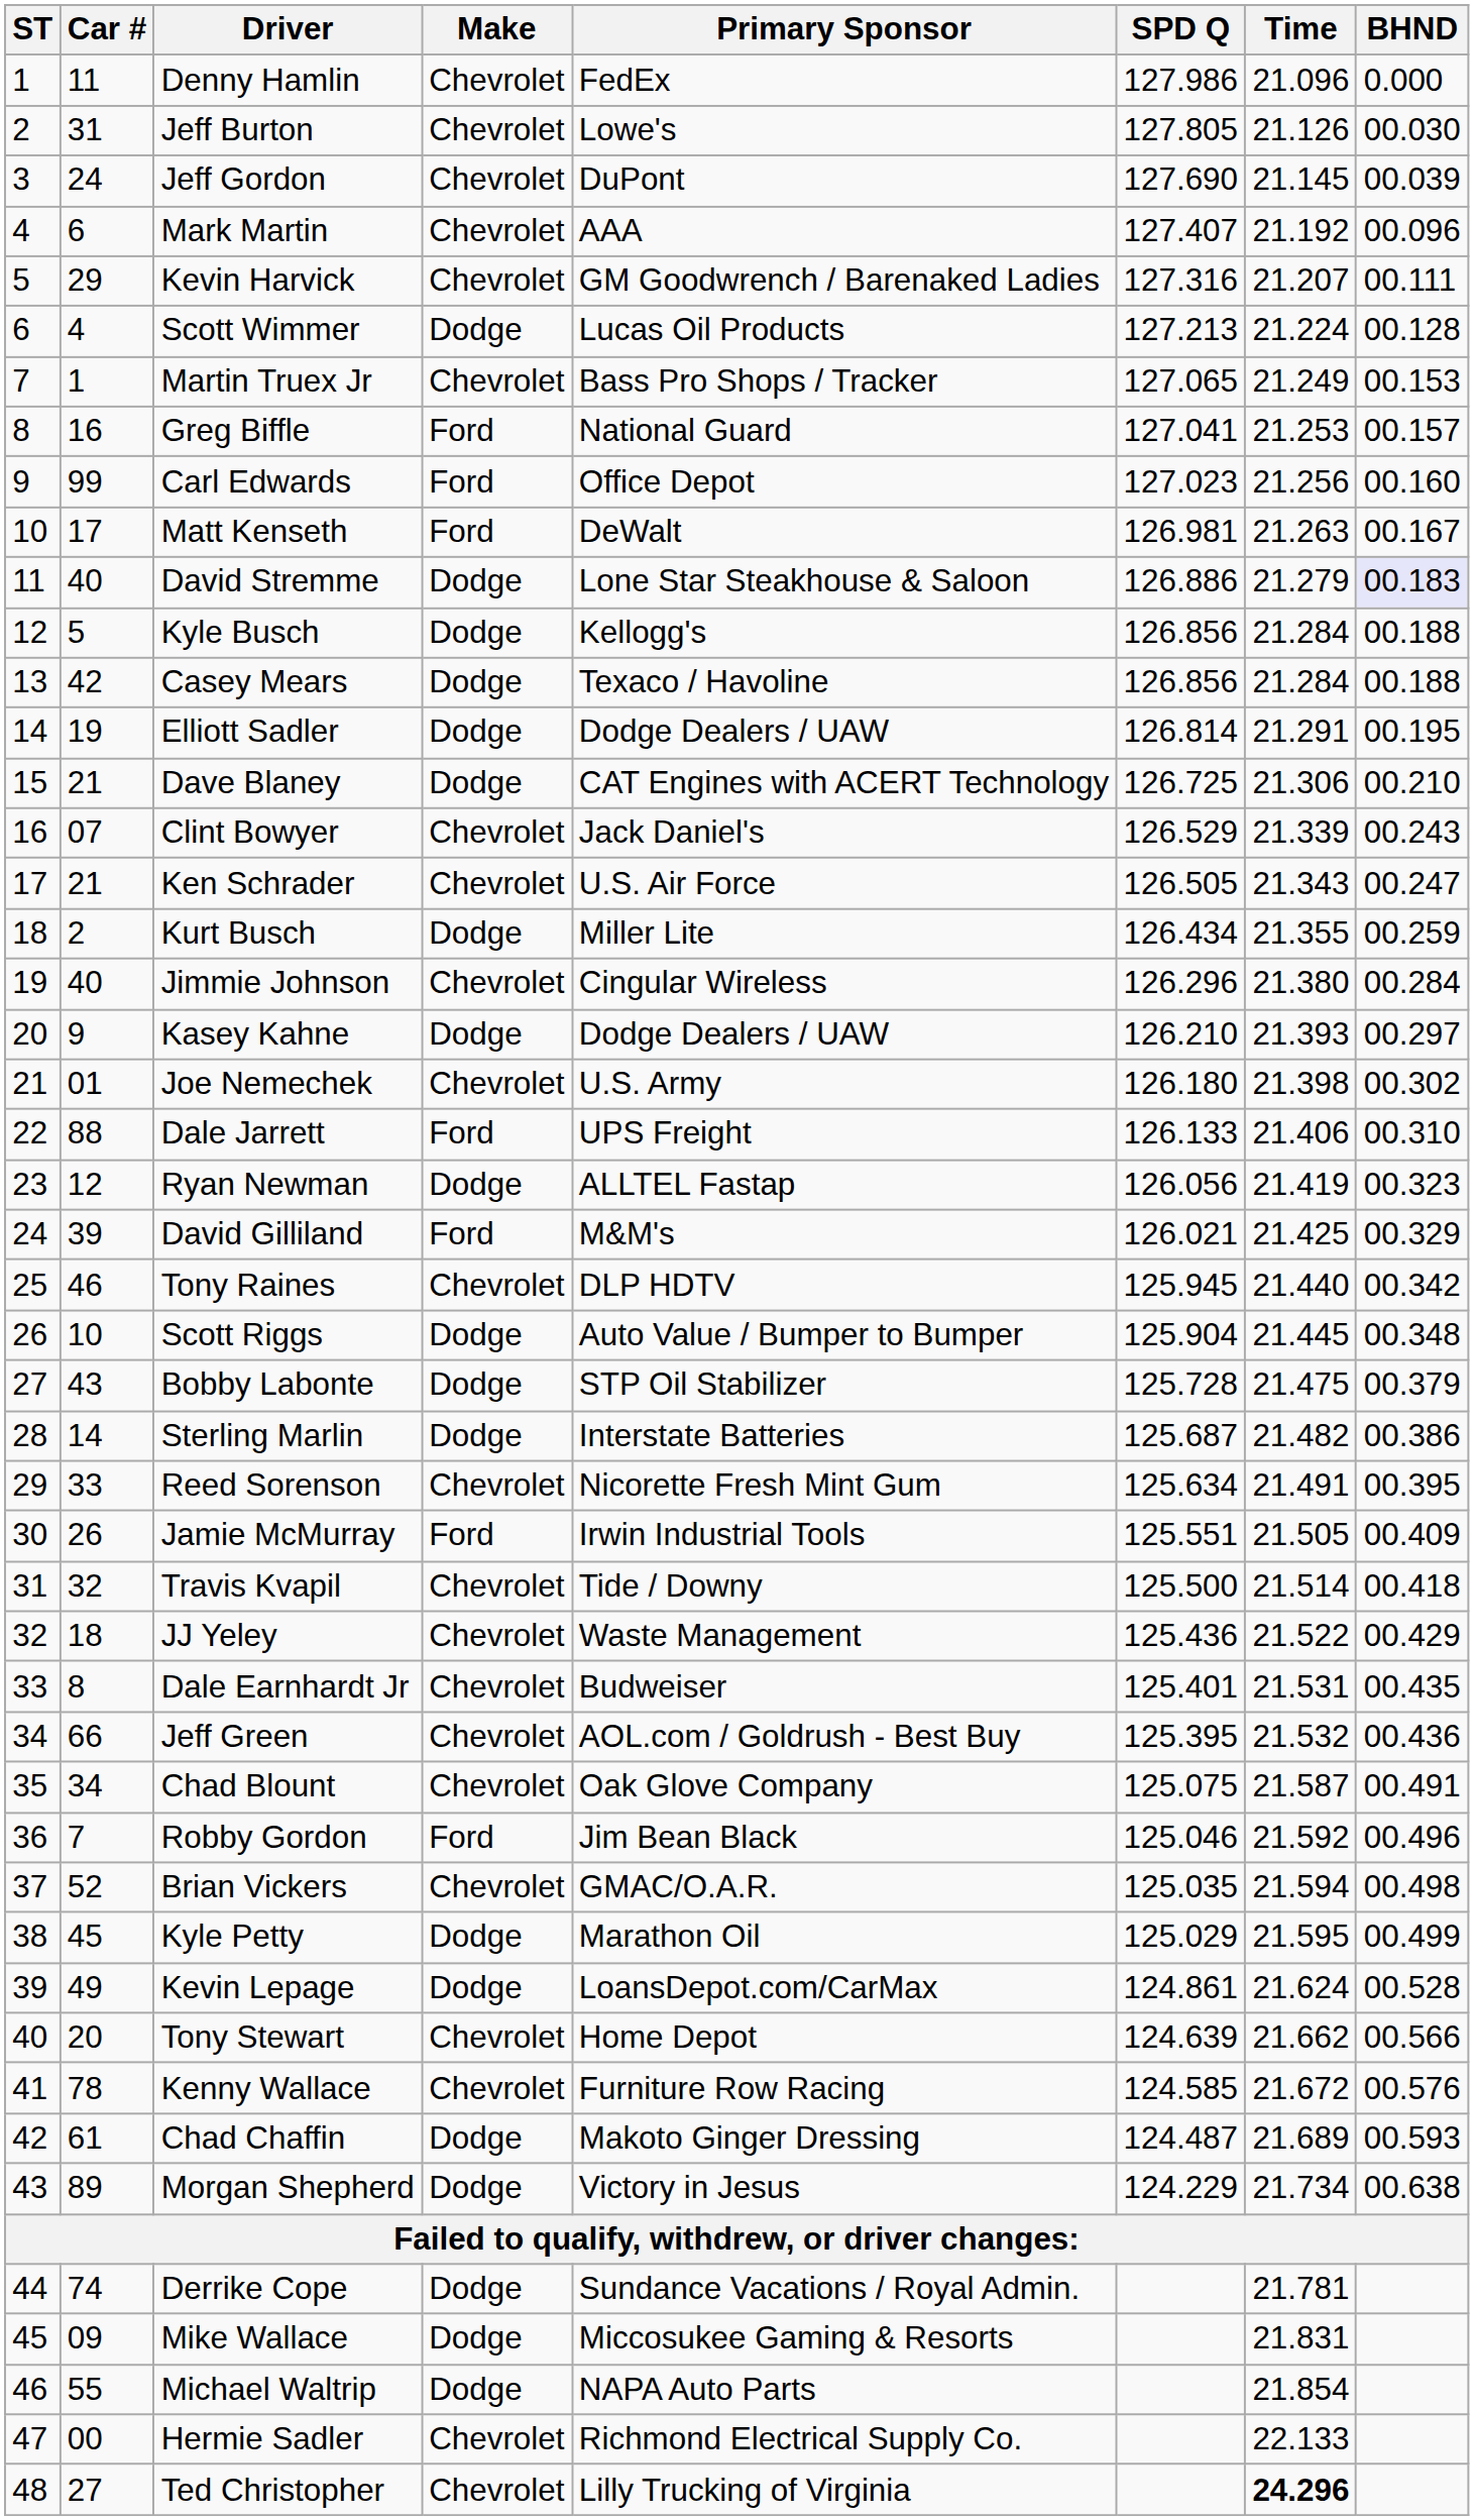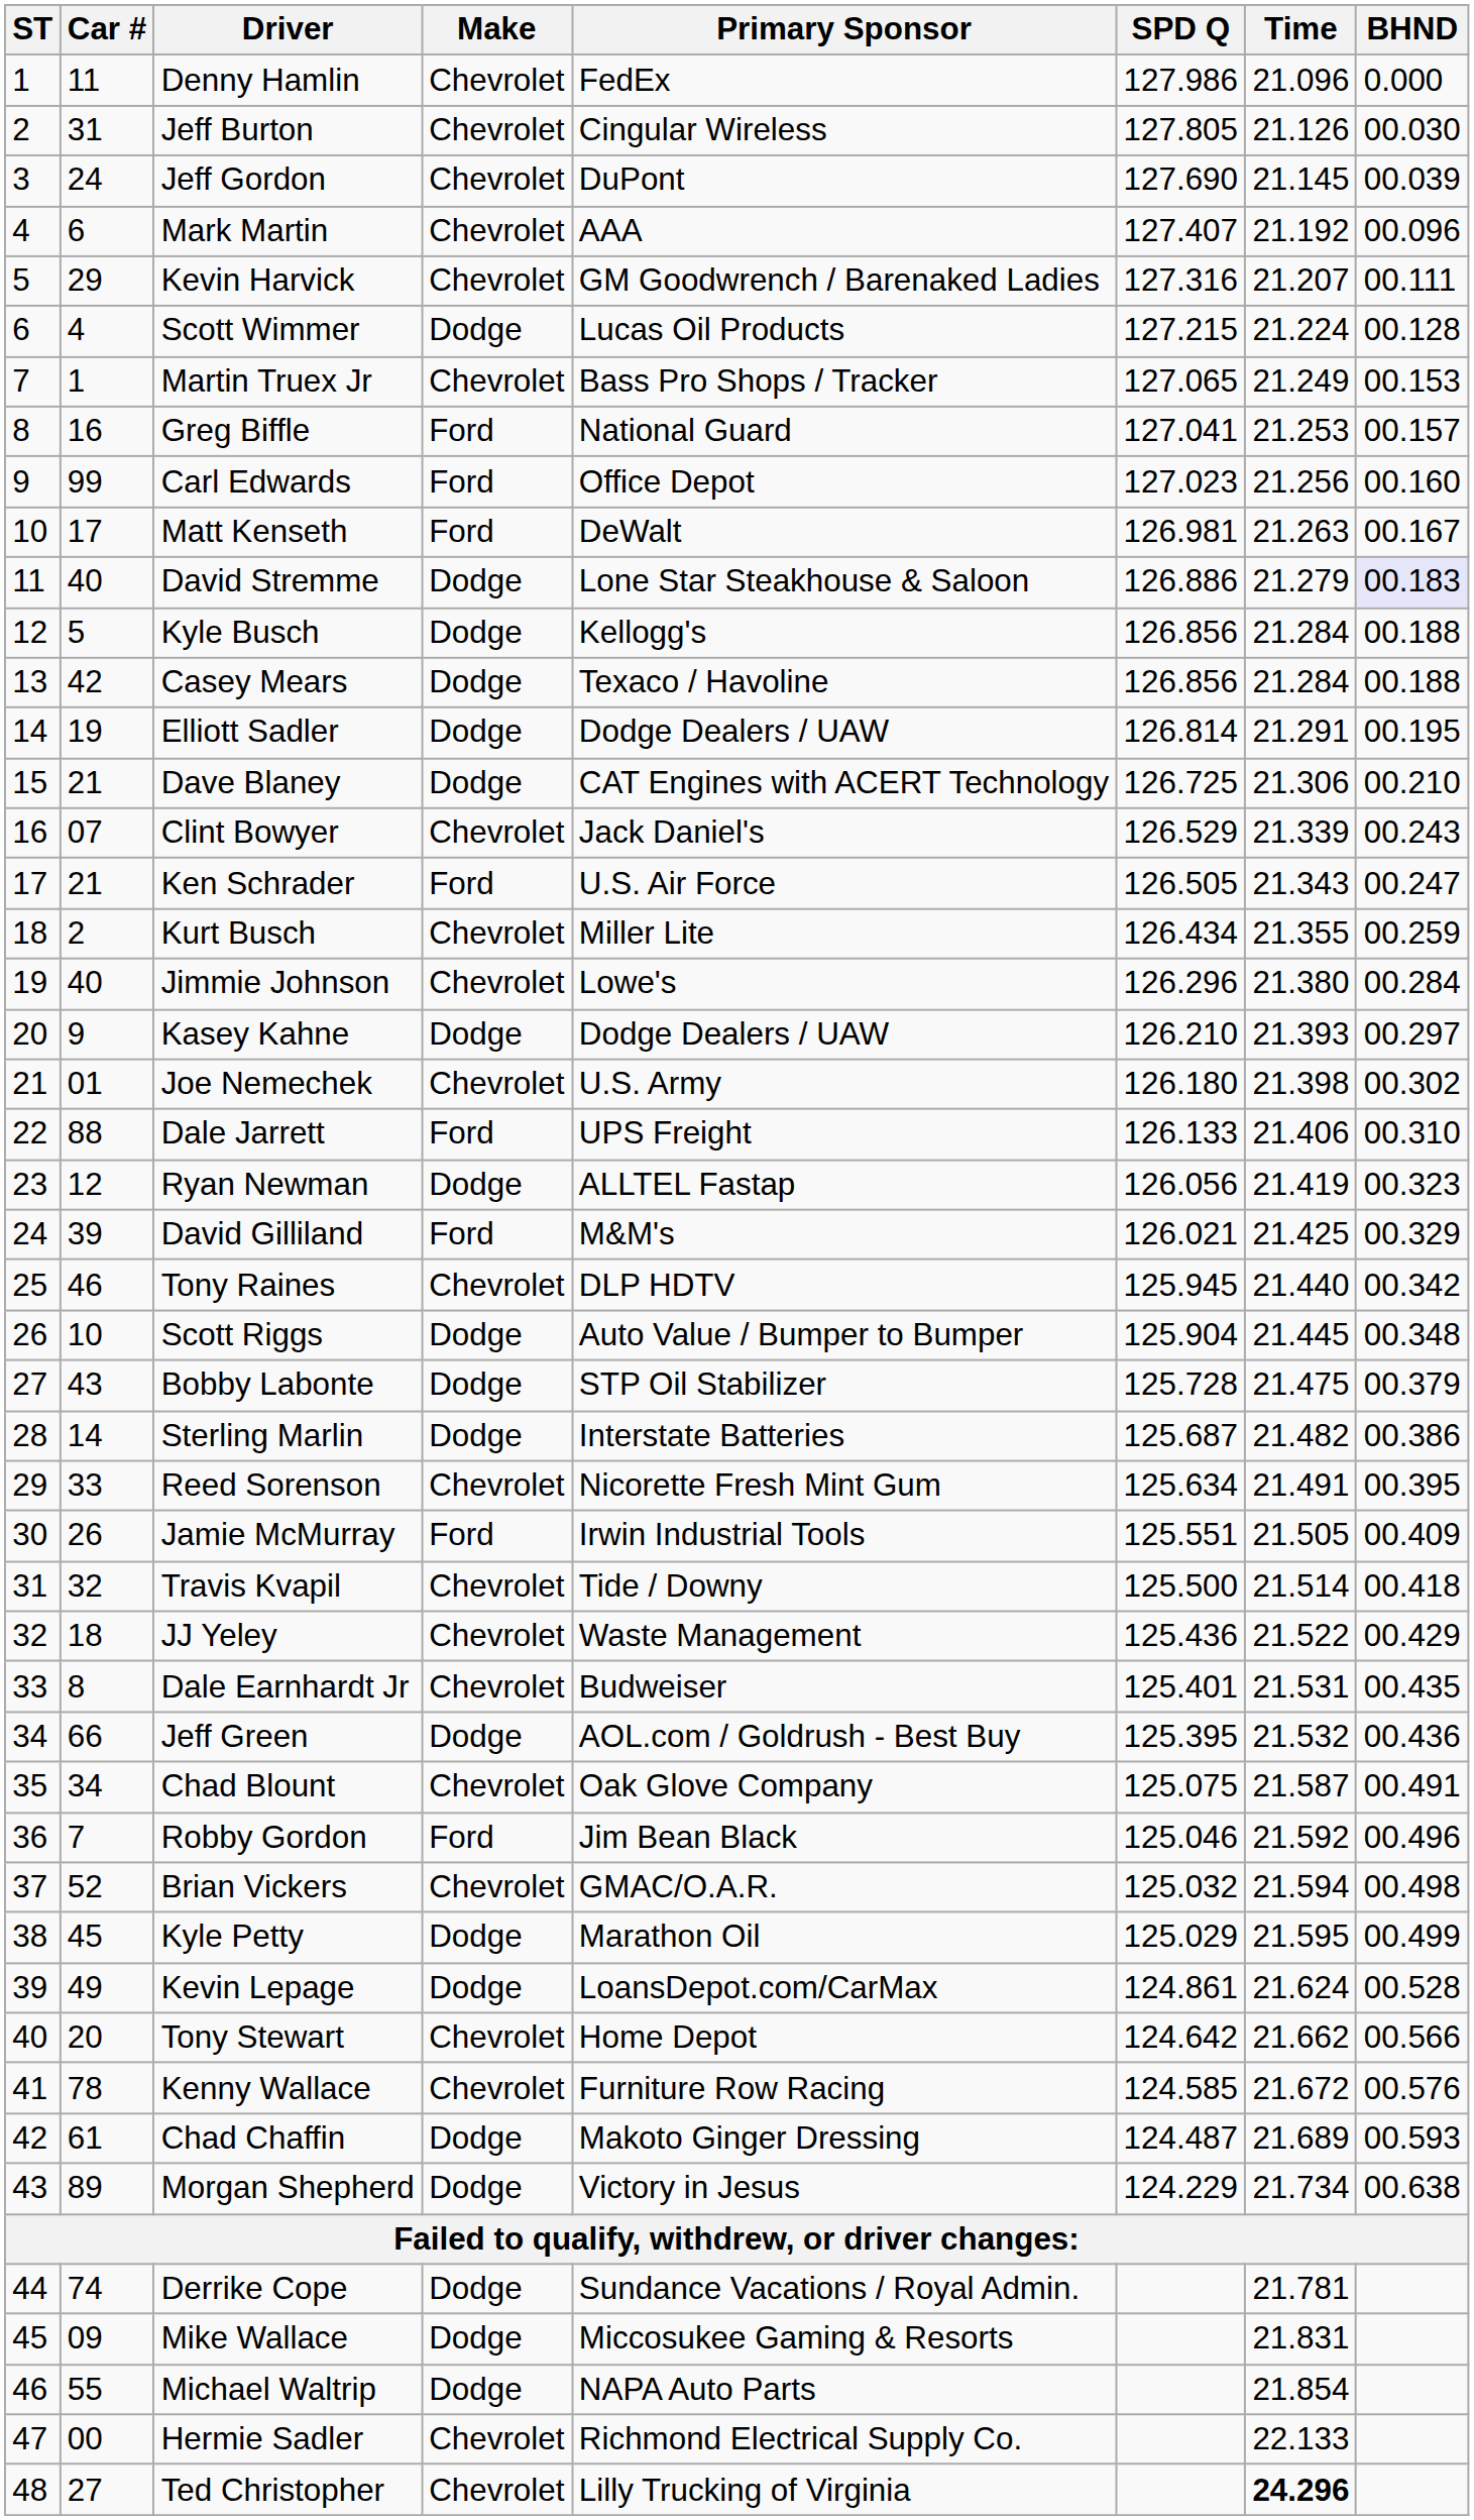Jeff Burton | Primary Sponsor: Lowe's -> Cingular Wireless
Scott Wimmer | SPD Q: 127.213 -> 127.215
Ken Schrader | Make: Chevrolet -> Ford
Kurt Busch | Make: Dodge -> Chevrolet
Jimmie Johnson | Primary Sponsor: Cingular Wireless -> Lowe's
Jeff Green | Make: Chevrolet -> Dodge
Brian Vickers | SPD Q: 125.035 -> 125.032
Tony Stewart | SPD Q: 124.639 -> 124.642
